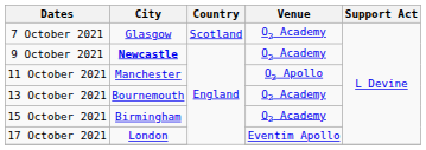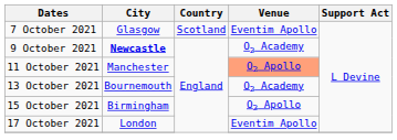7 October 2021 | Venue: O2 Academy -> Eventim Apollo
11 October 2021 | Venue: no background -> lightsalmon background
15 October 2021 | Venue: O2 Academy -> O2 Apollo
